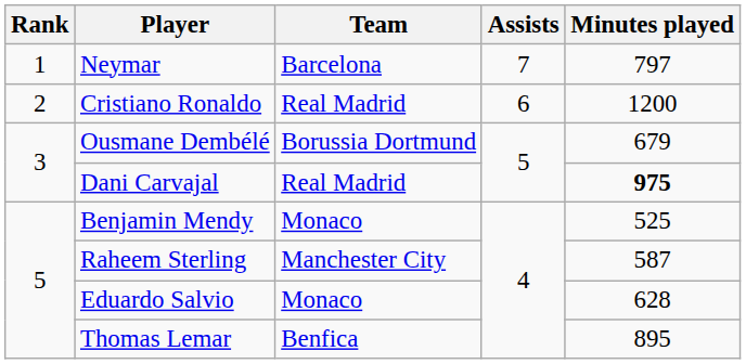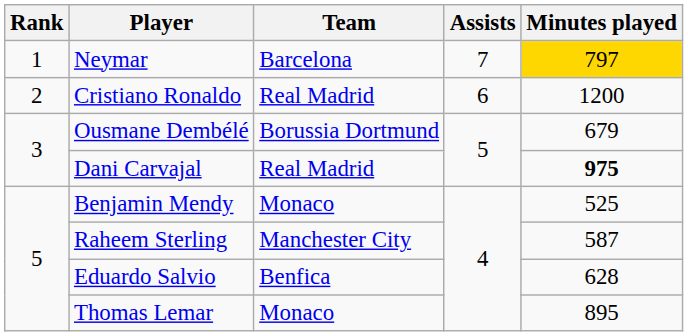Neymar | Minutes played: no background -> gold background
Eduardo Salvio | Team: Monaco -> Benfica
Thomas Lemar | Team: Benfica -> Monaco
